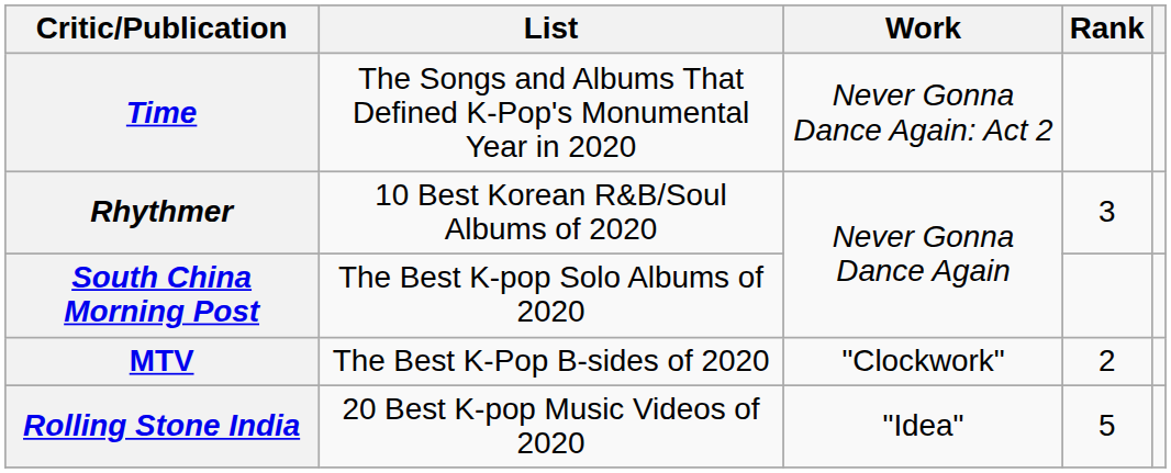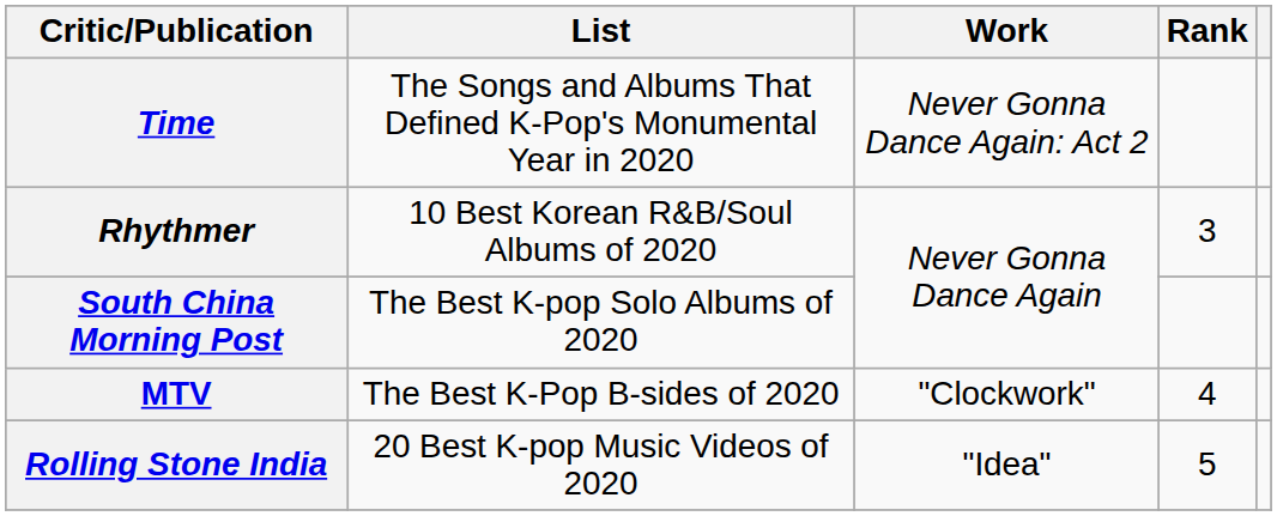MTV | Rank: 2 -> 4
